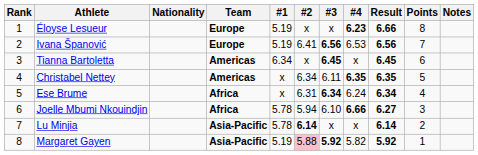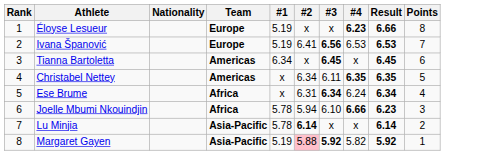- column: Notes
Ivana Španović | Result: 6.56 -> 6.53
Joelle Mbumi Nkouindjin | Result: 6.27 -> 6.23
